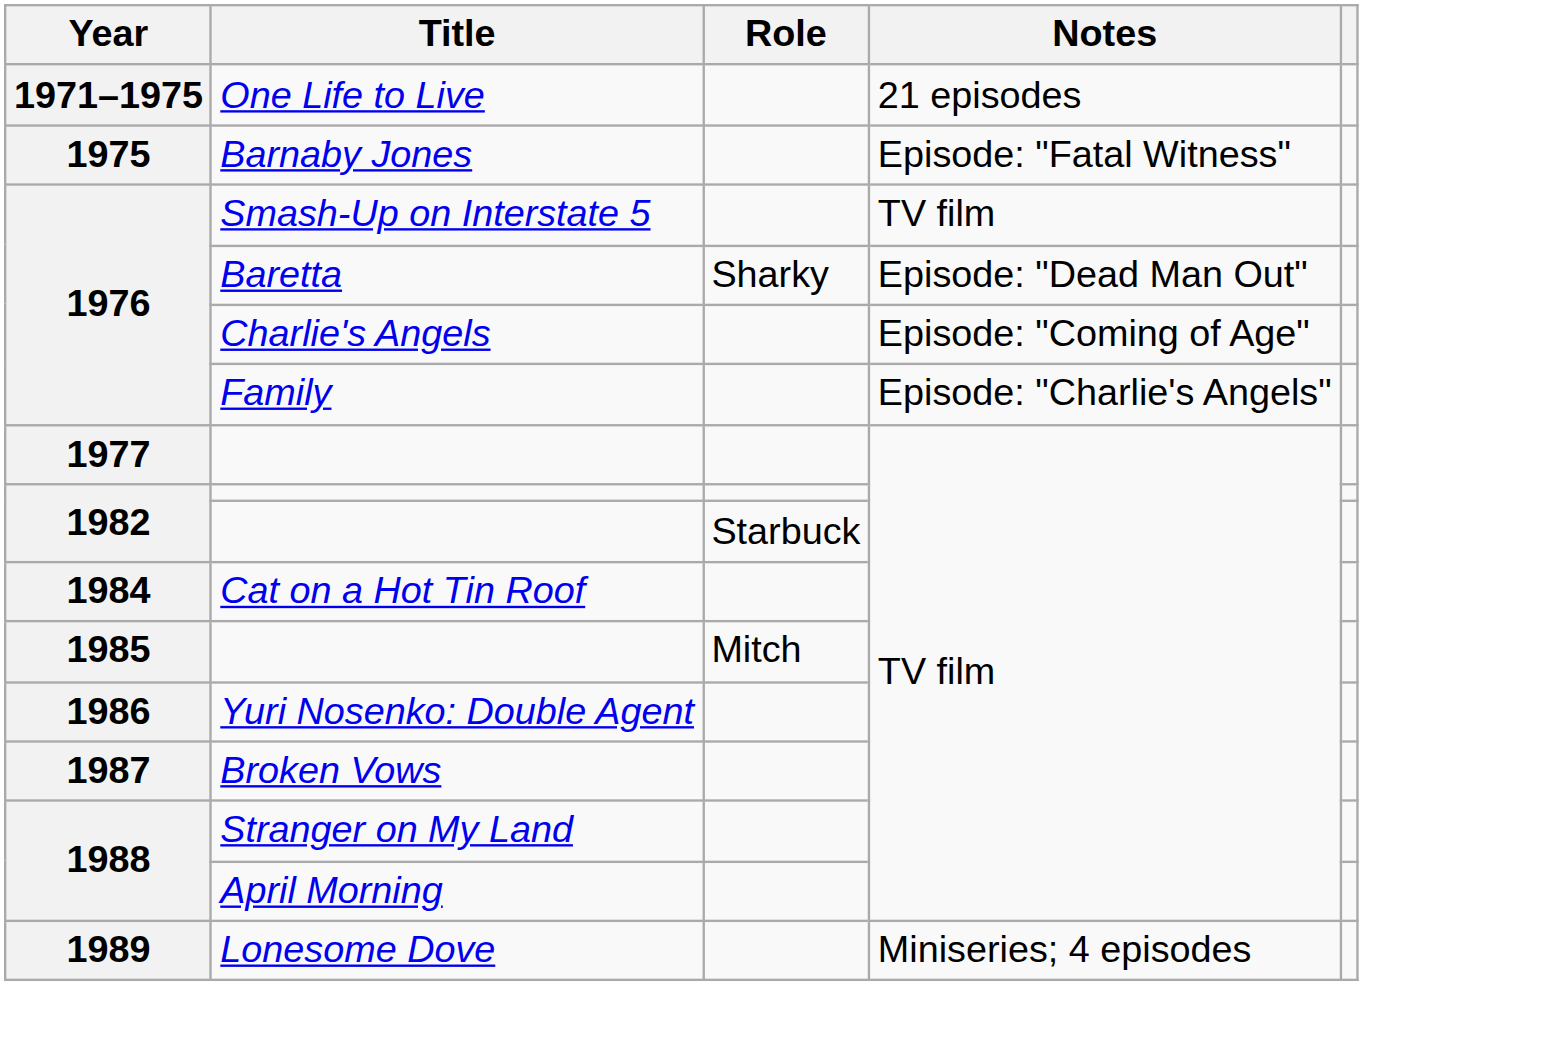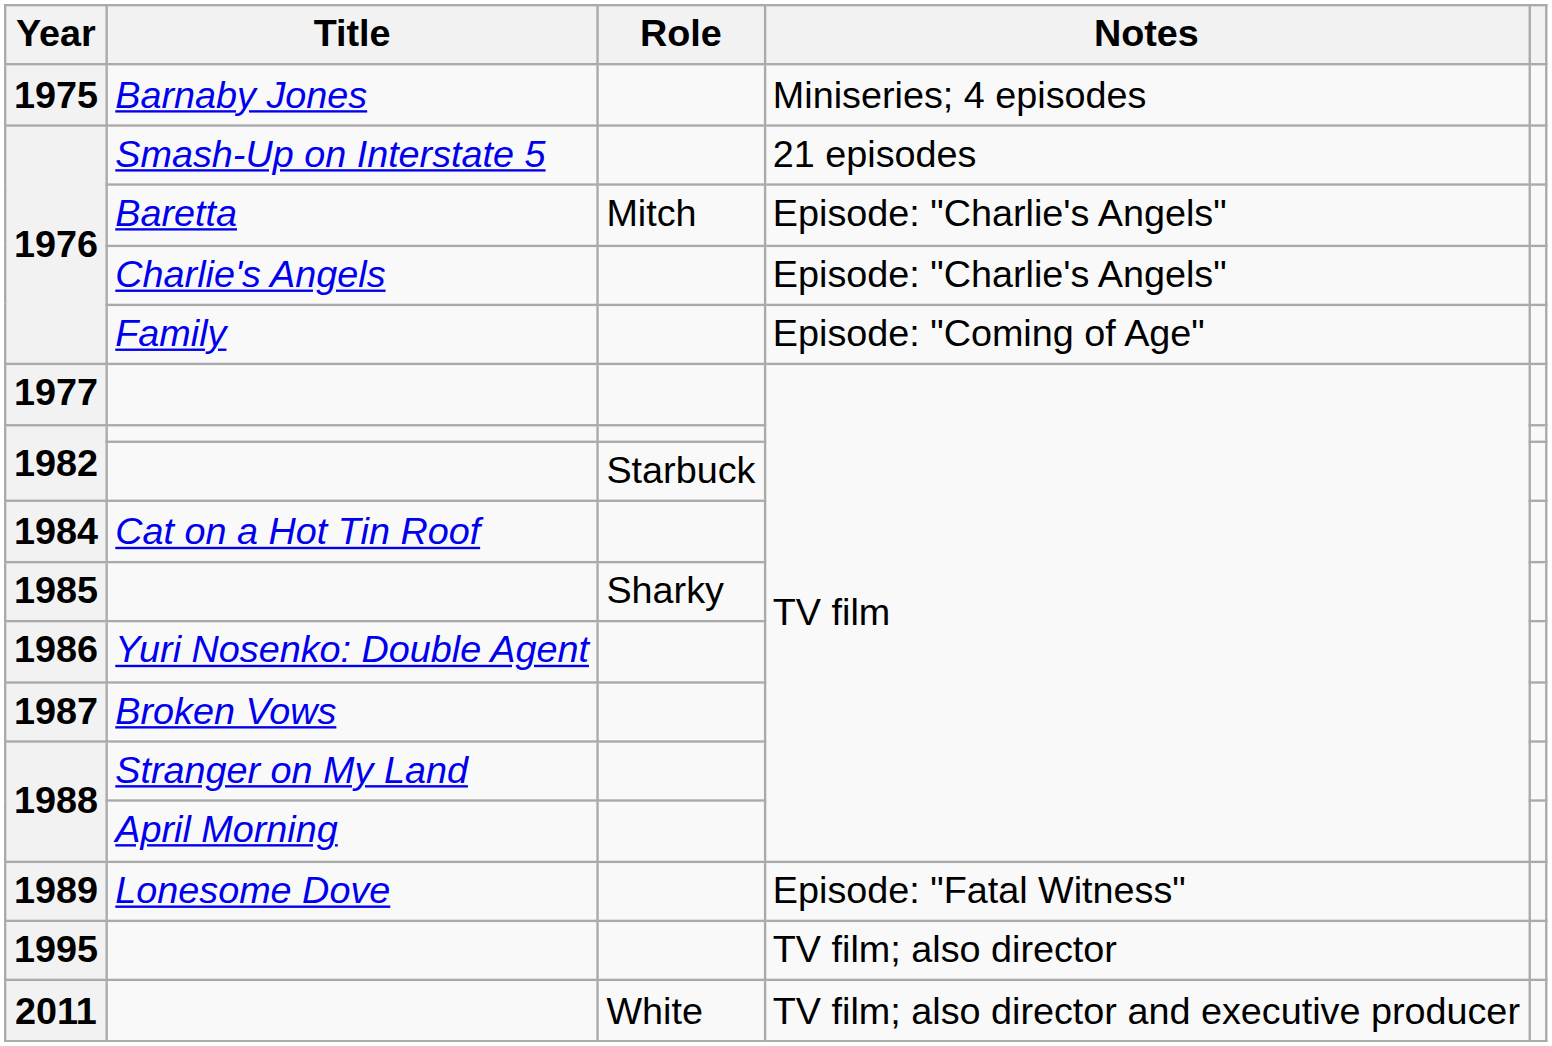- row: 1971–1975 | One Life to Live | 21 episodes
1975 | Notes: Episode: "Fatal Witness" -> Miniseries; 4 episodes
1976 / Smash-Up on Interstate 5 | Notes: TV film -> 21 episodes
1976 / Baretta | Role: Sharky -> Mitch
1976 / Baretta | Notes: Episode: "Dead Man Out" -> Episode: "Charlie's Angels"
1976 / Charlie's Angels | Notes: Episode: "Coming of Age" -> Episode: "Charlie's Angels"
1976 / Family | Notes: Episode: "Charlie's Angels" -> Episode: "Coming of Age"
1985 | Role: Mitch -> Sharky
1989 | Notes: Miniseries; 4 episodes -> Episode: "Fatal Witness"
+ row: 1995 | TV film; also director
+ row: 2011 | White | TV film; also director and executive producer
